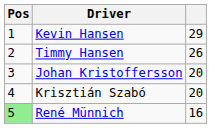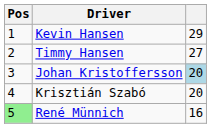Timmy Hansen | column 3: 26 -> 27
Johan Kristoffersson | column 3: no background -> lightblue background
